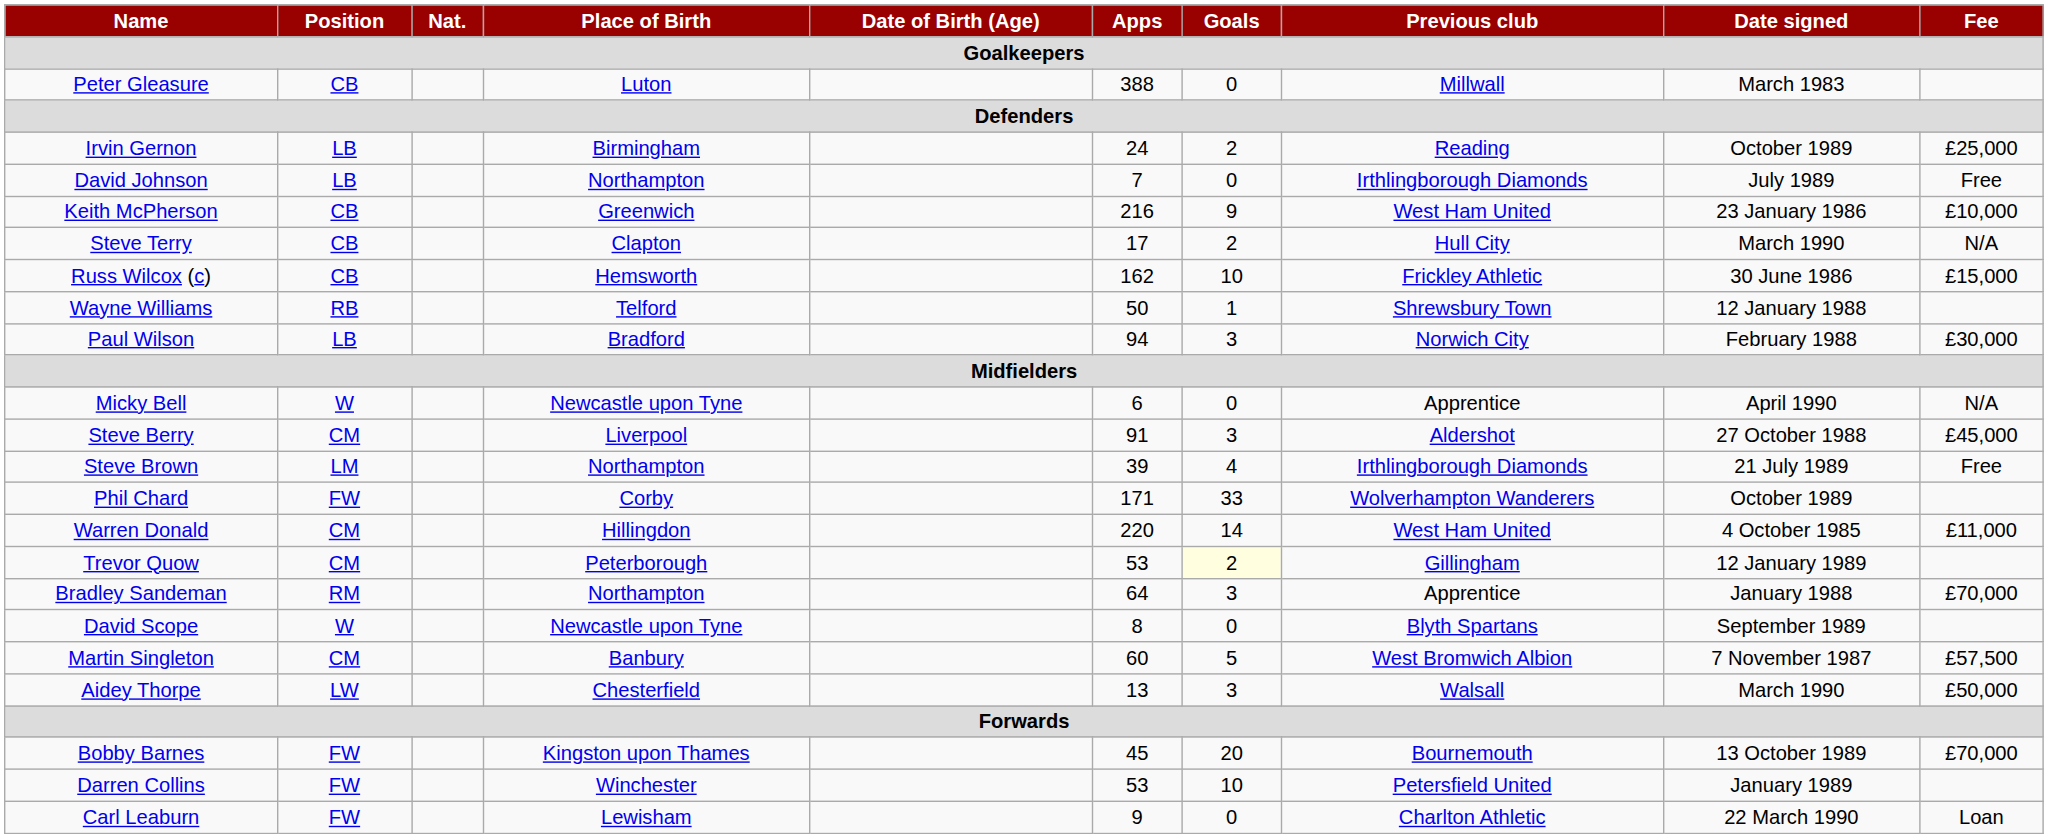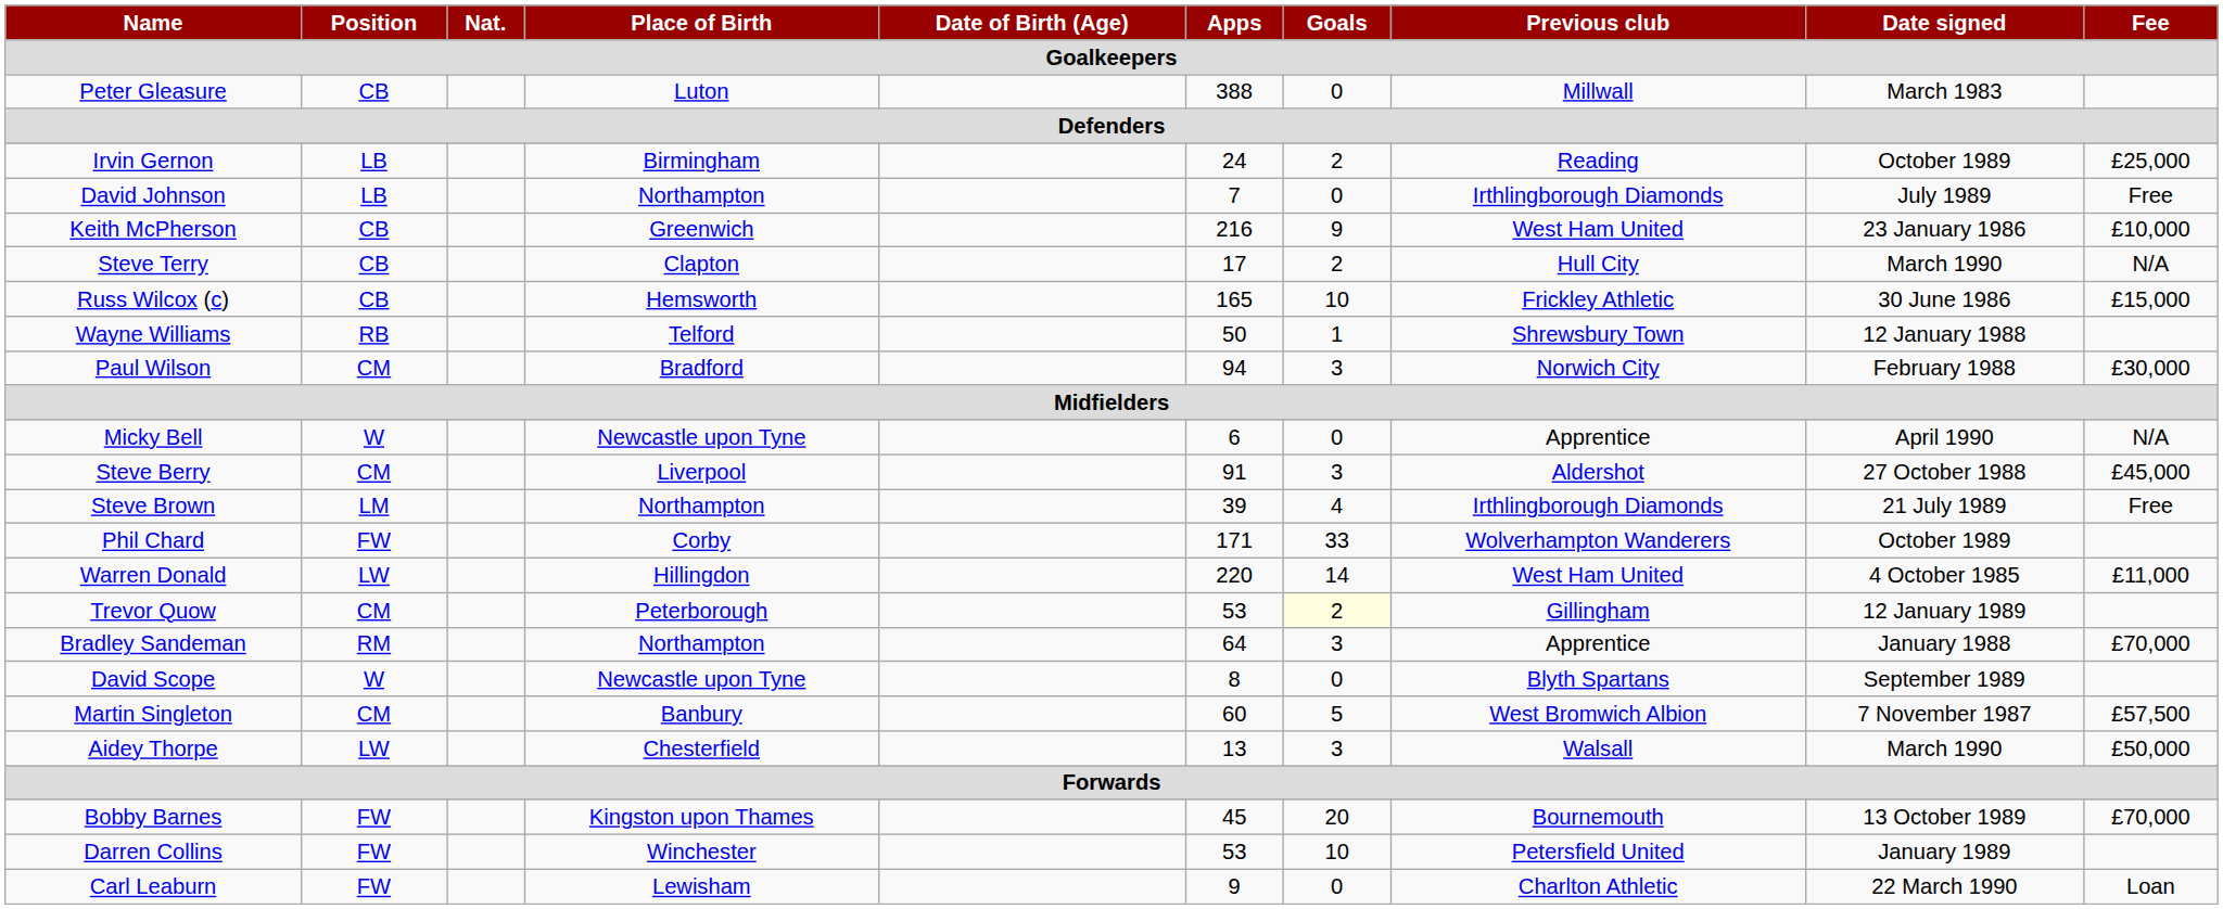Russ Wilcox (c) | Apps: 162 -> 165
Paul Wilson | Position: LB -> CM
Warren Donald | Position: CM -> LW
